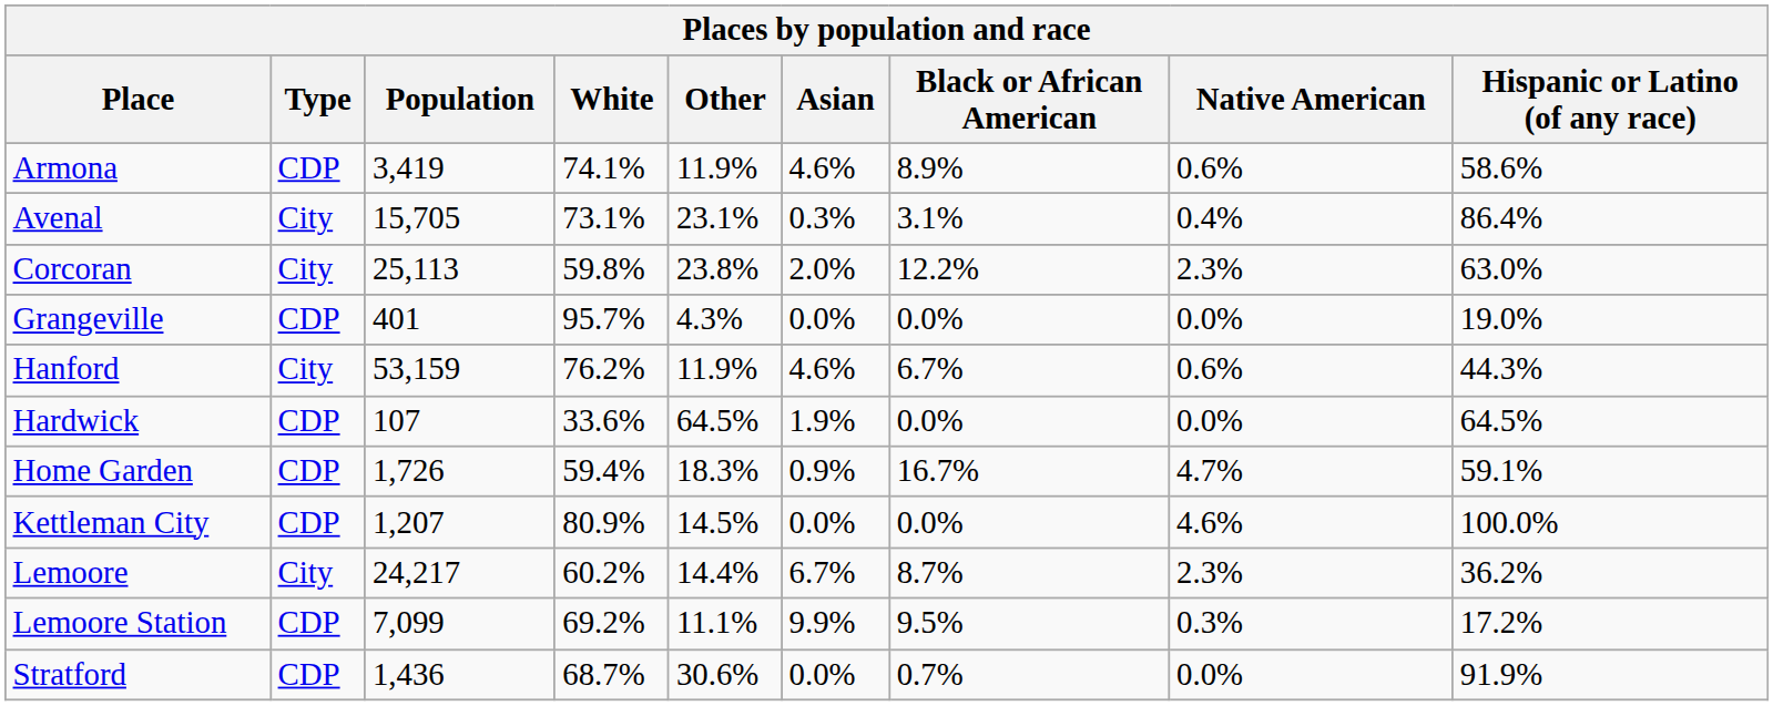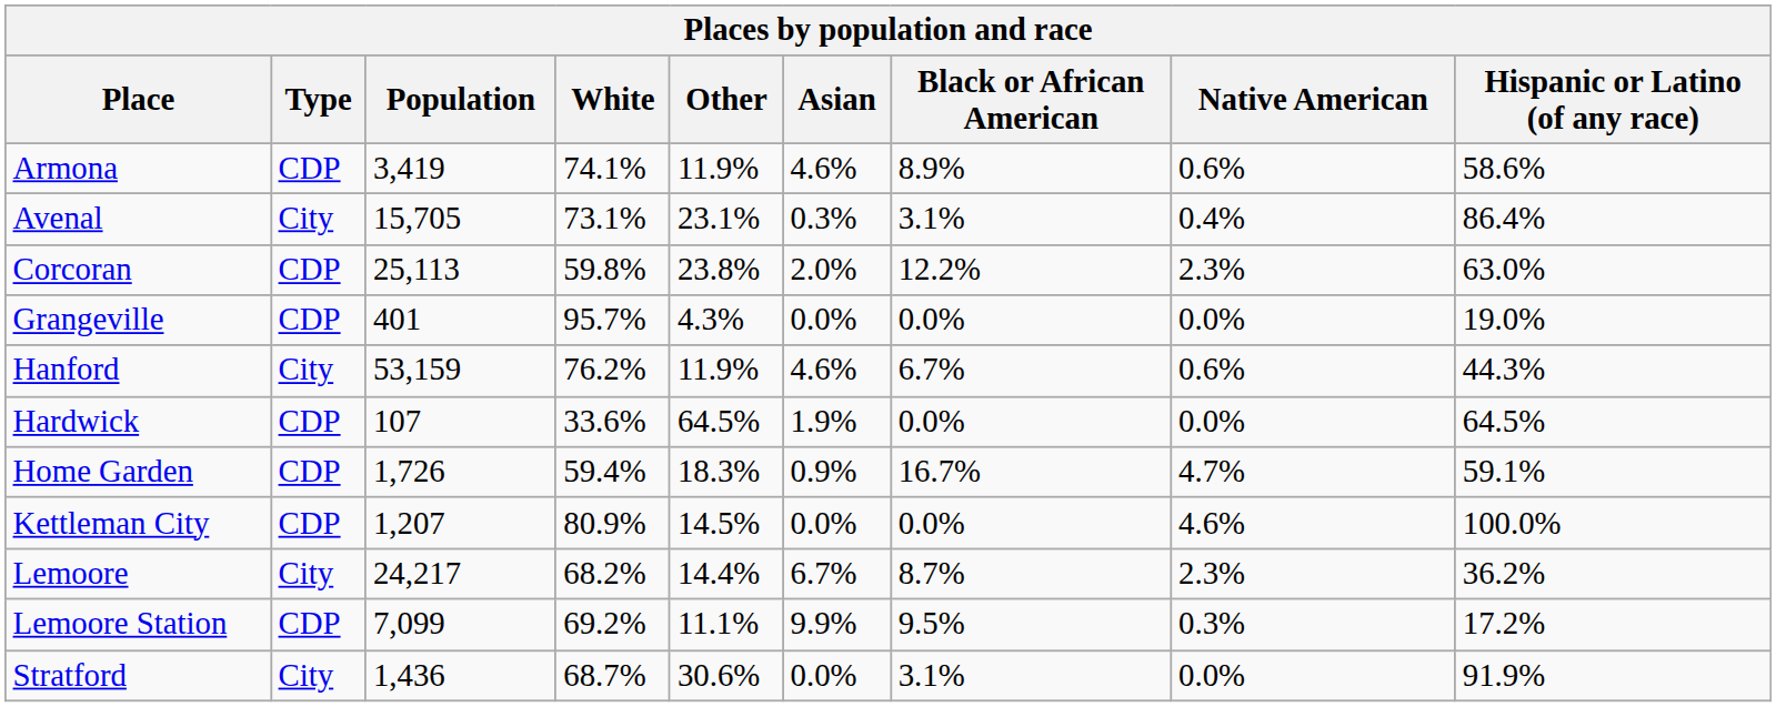Corcoran | Type: City -> CDP
Lemoore | White: 60.2% -> 68.2%
Stratford | Type: CDP -> City
Stratford | Black or African American: 0.7% -> 3.1%
